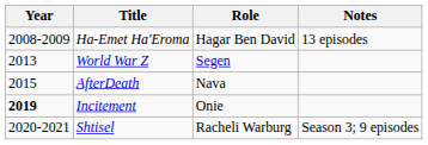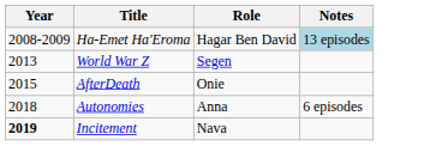Ha-Emet Ha'Eroma | Notes: no background -> lightblue background
AfterDeath | Role: Nava -> Onie
+ row: 2018 | Autonomies | Anna | 6 episodes
Incitement | Role: Onie -> Nava
- row: 2020-2021 | Shtisel | Racheli Warburg | Season 3; 9 episodes
